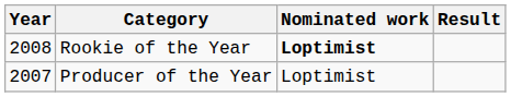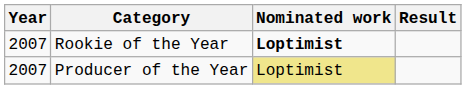Rookie of the Year | Year: 2008 -> 2007
Producer of the Year | Nominated work: no background -> khaki background
